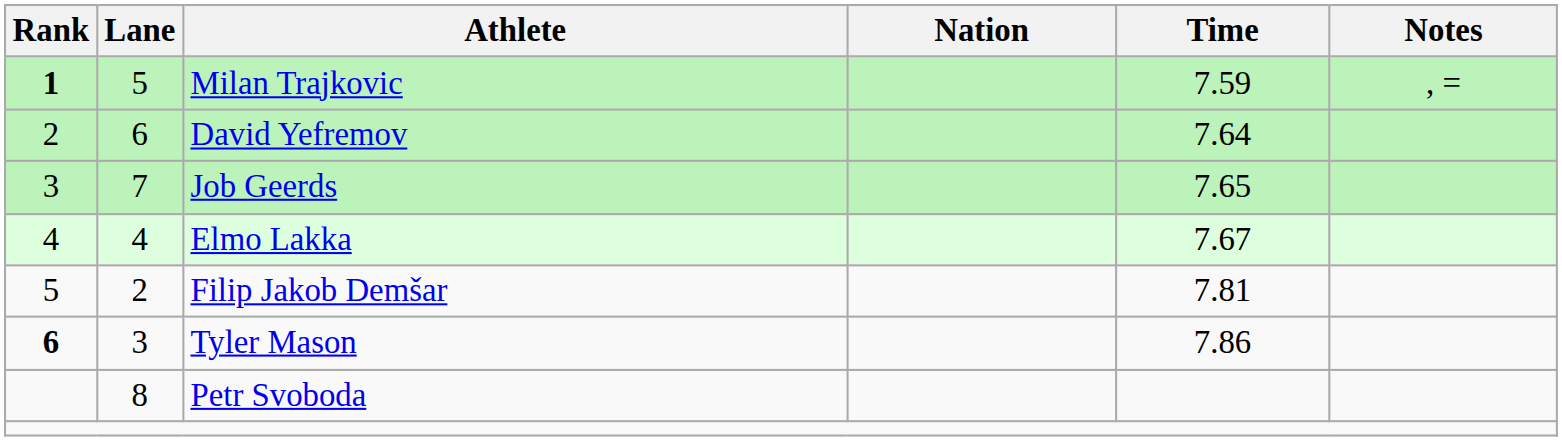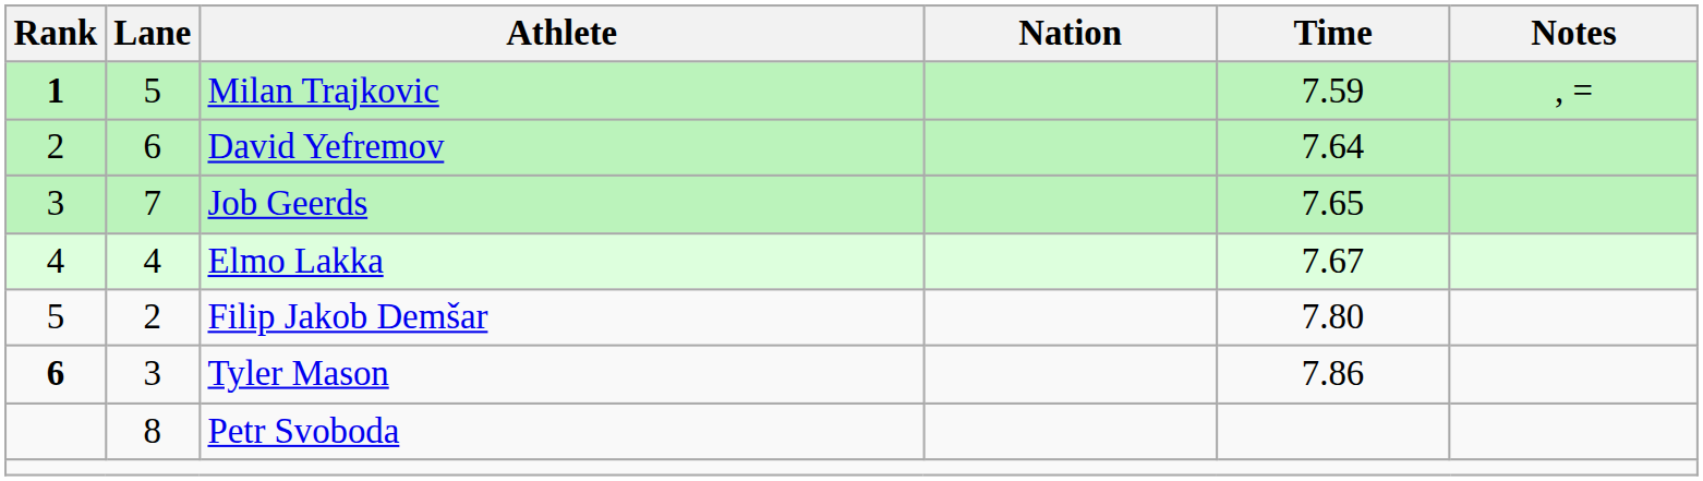Filip Jakob Demšar | Time: 7.81 -> 7.80
